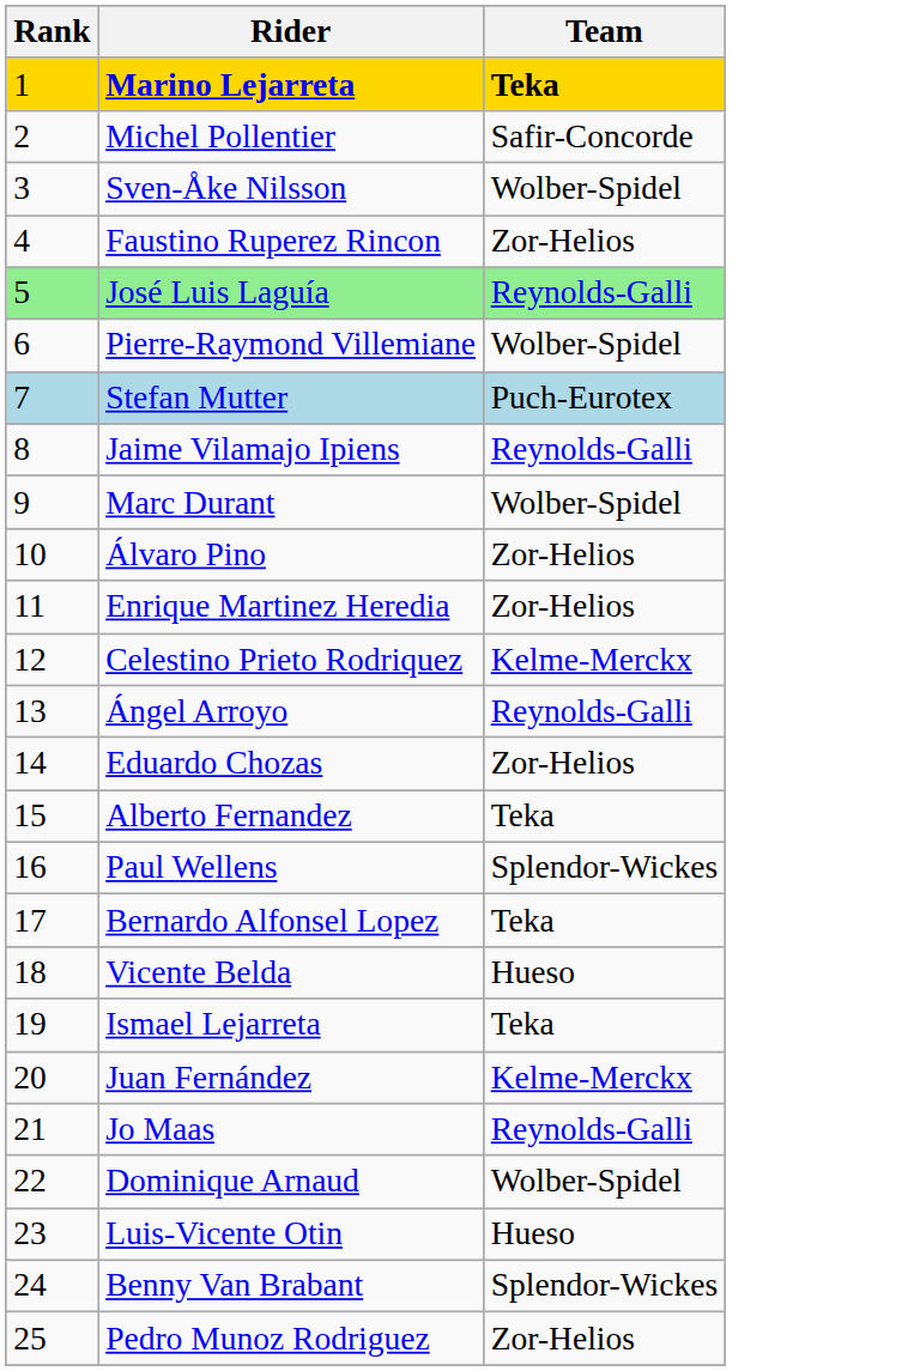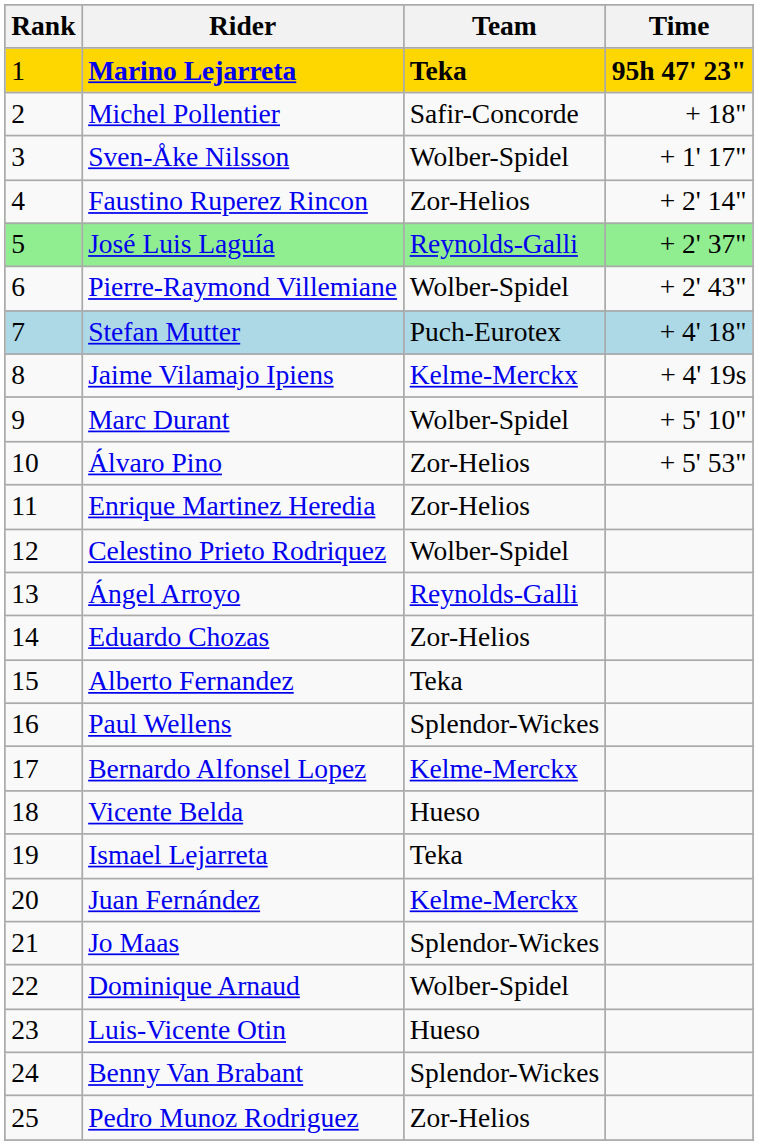+ column: Time | 95h 47' 23" | + 18" | + 1' 17" | + 2' 14" | + 2' 37" | + 2' 43" | + 4' 18" | + 4' 19s | + 5' 10" | + 5' 53"
Jaime Vilamajo Ipiens | Team: Reynolds-Galli -> Kelme-Merckx
Celestino Prieto Rodriquez | Team: Kelme-Merckx -> Wolber-Spidel
Bernardo Alfonsel Lopez | Team: Teka -> Kelme-Merckx
Jo Maas | Team: Reynolds-Galli -> Splendor-Wickes
